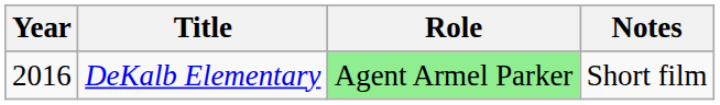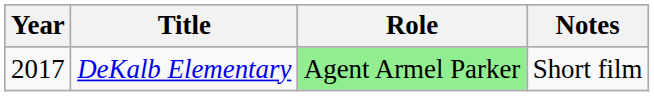DeKalb Elementary | Year: 2016 -> 2017
